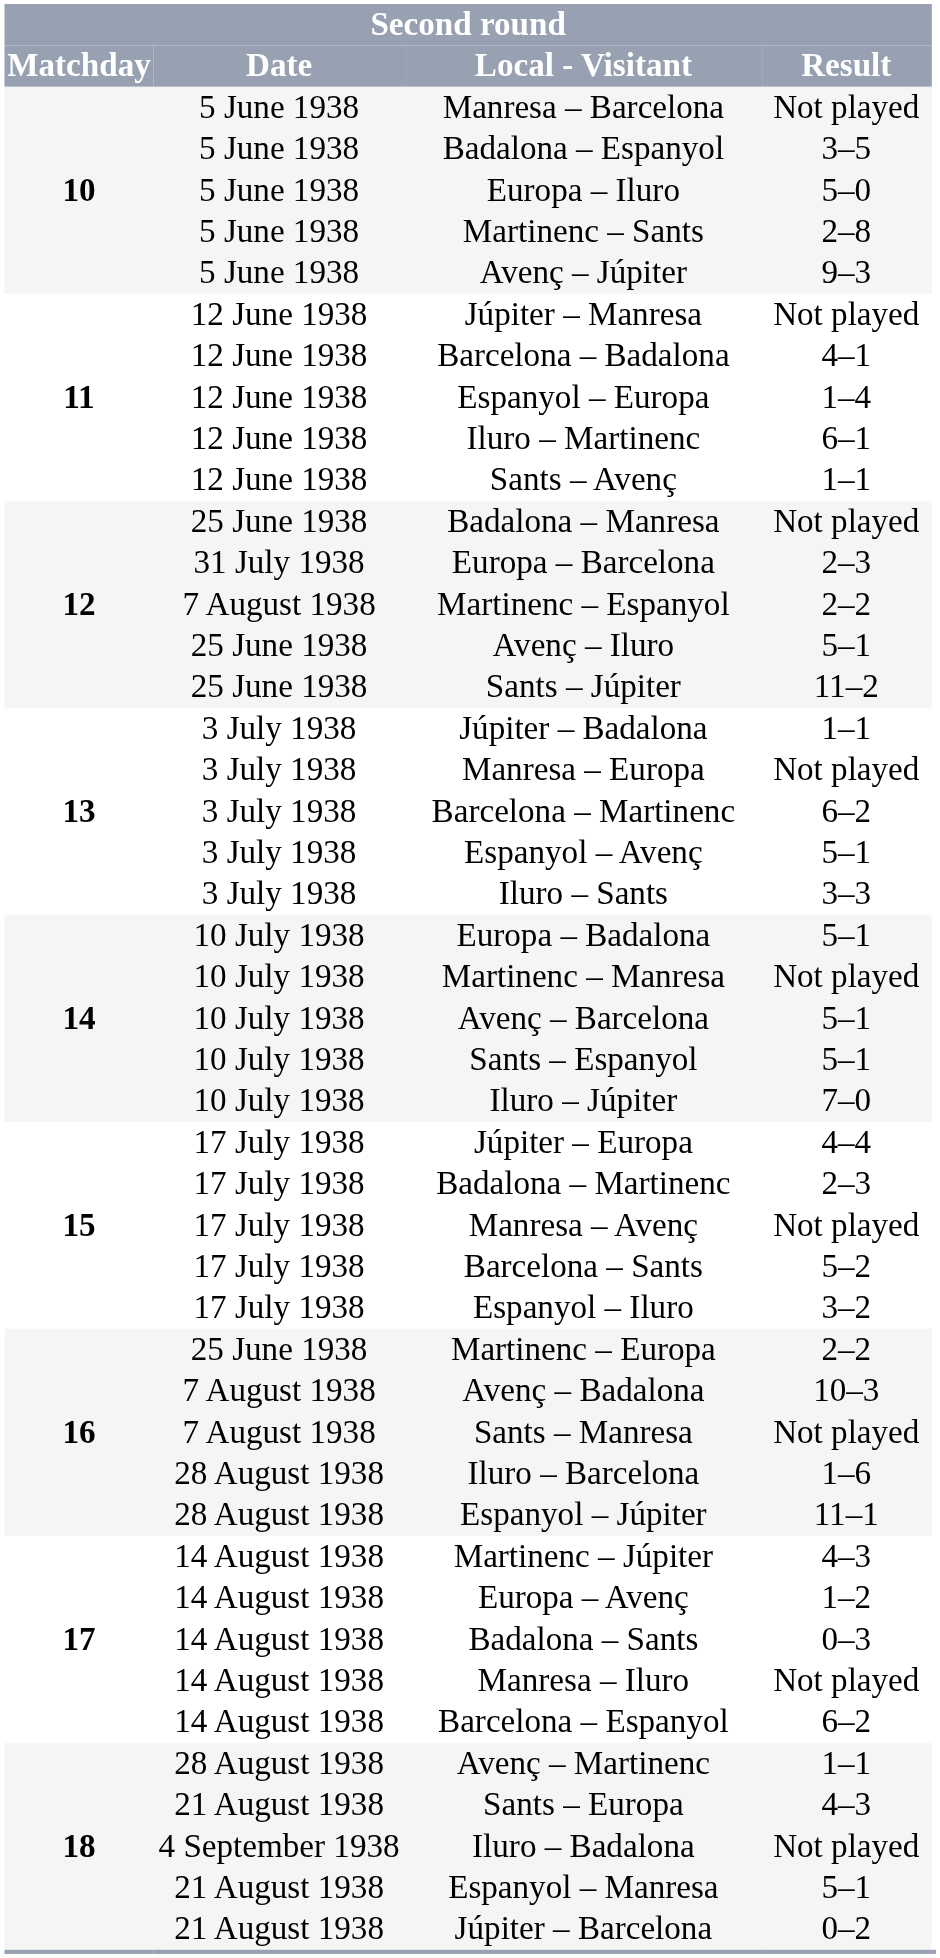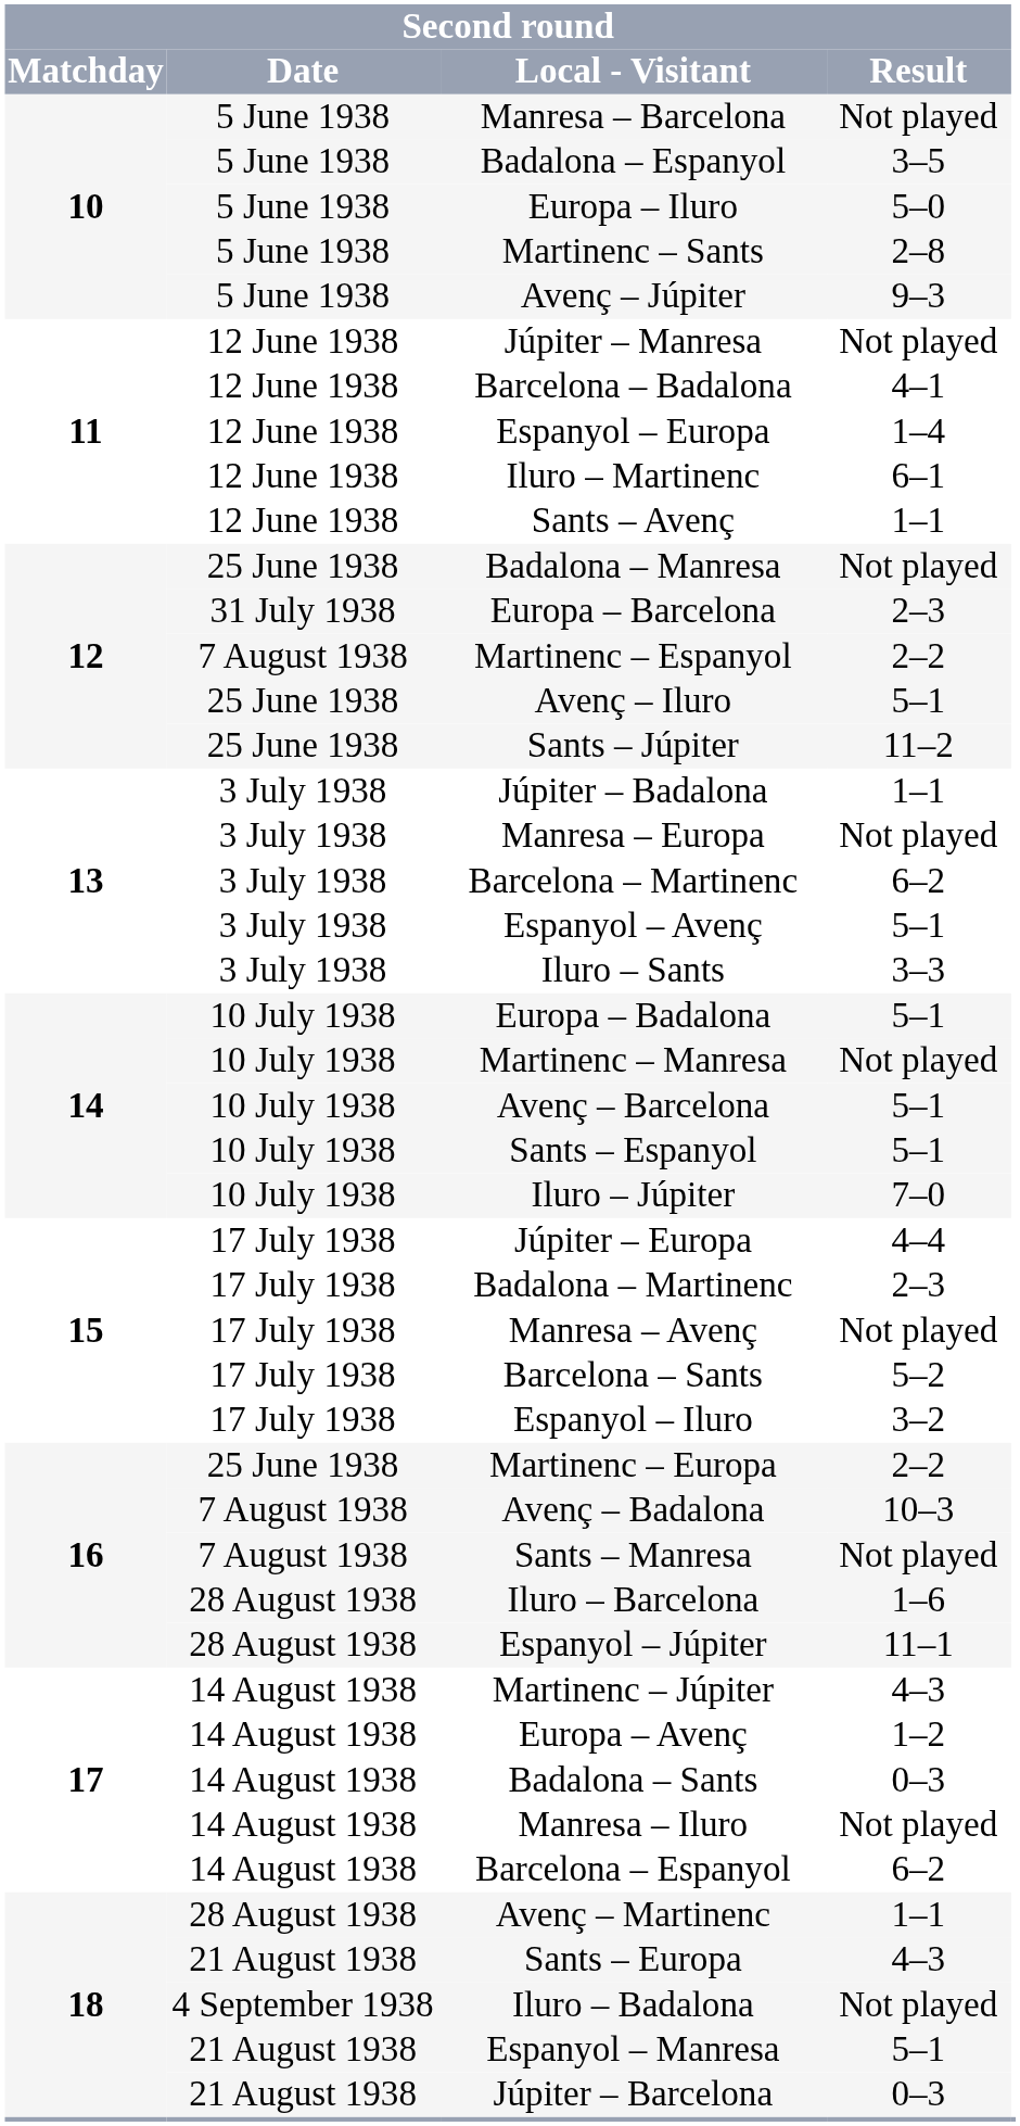Júpiter – Barcelona | Second round / Result: 0–2 -> 0–3
